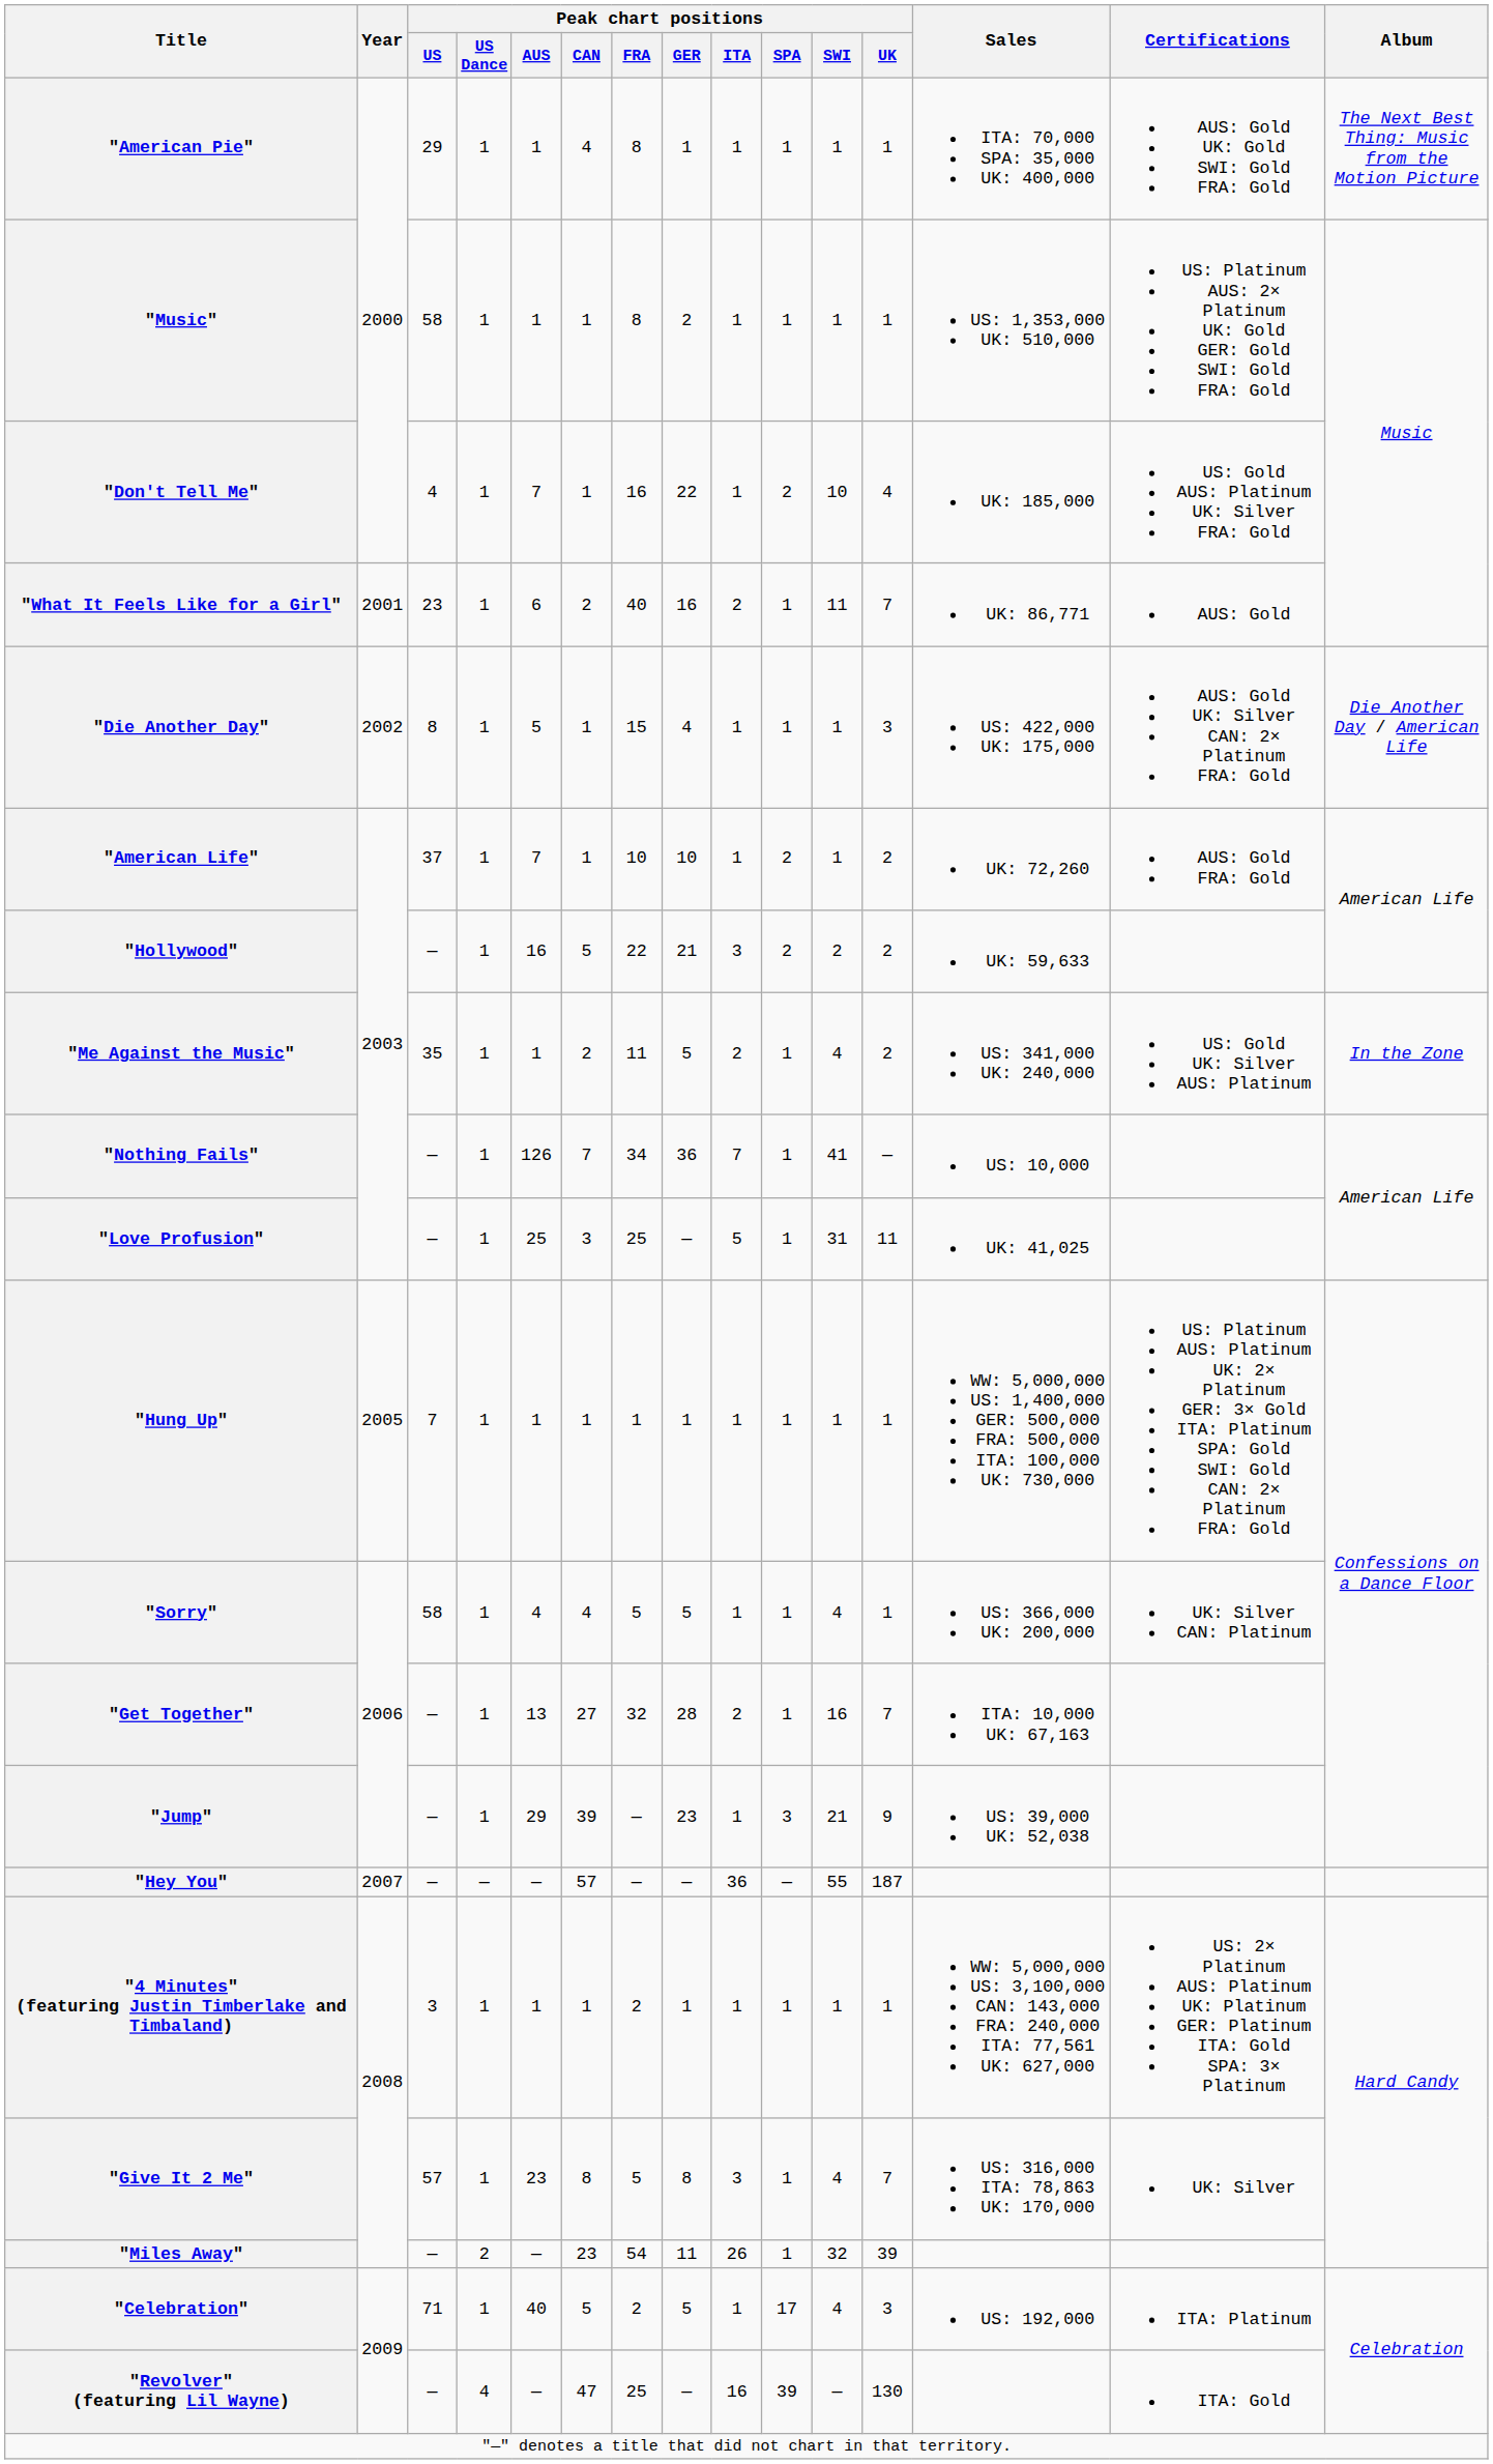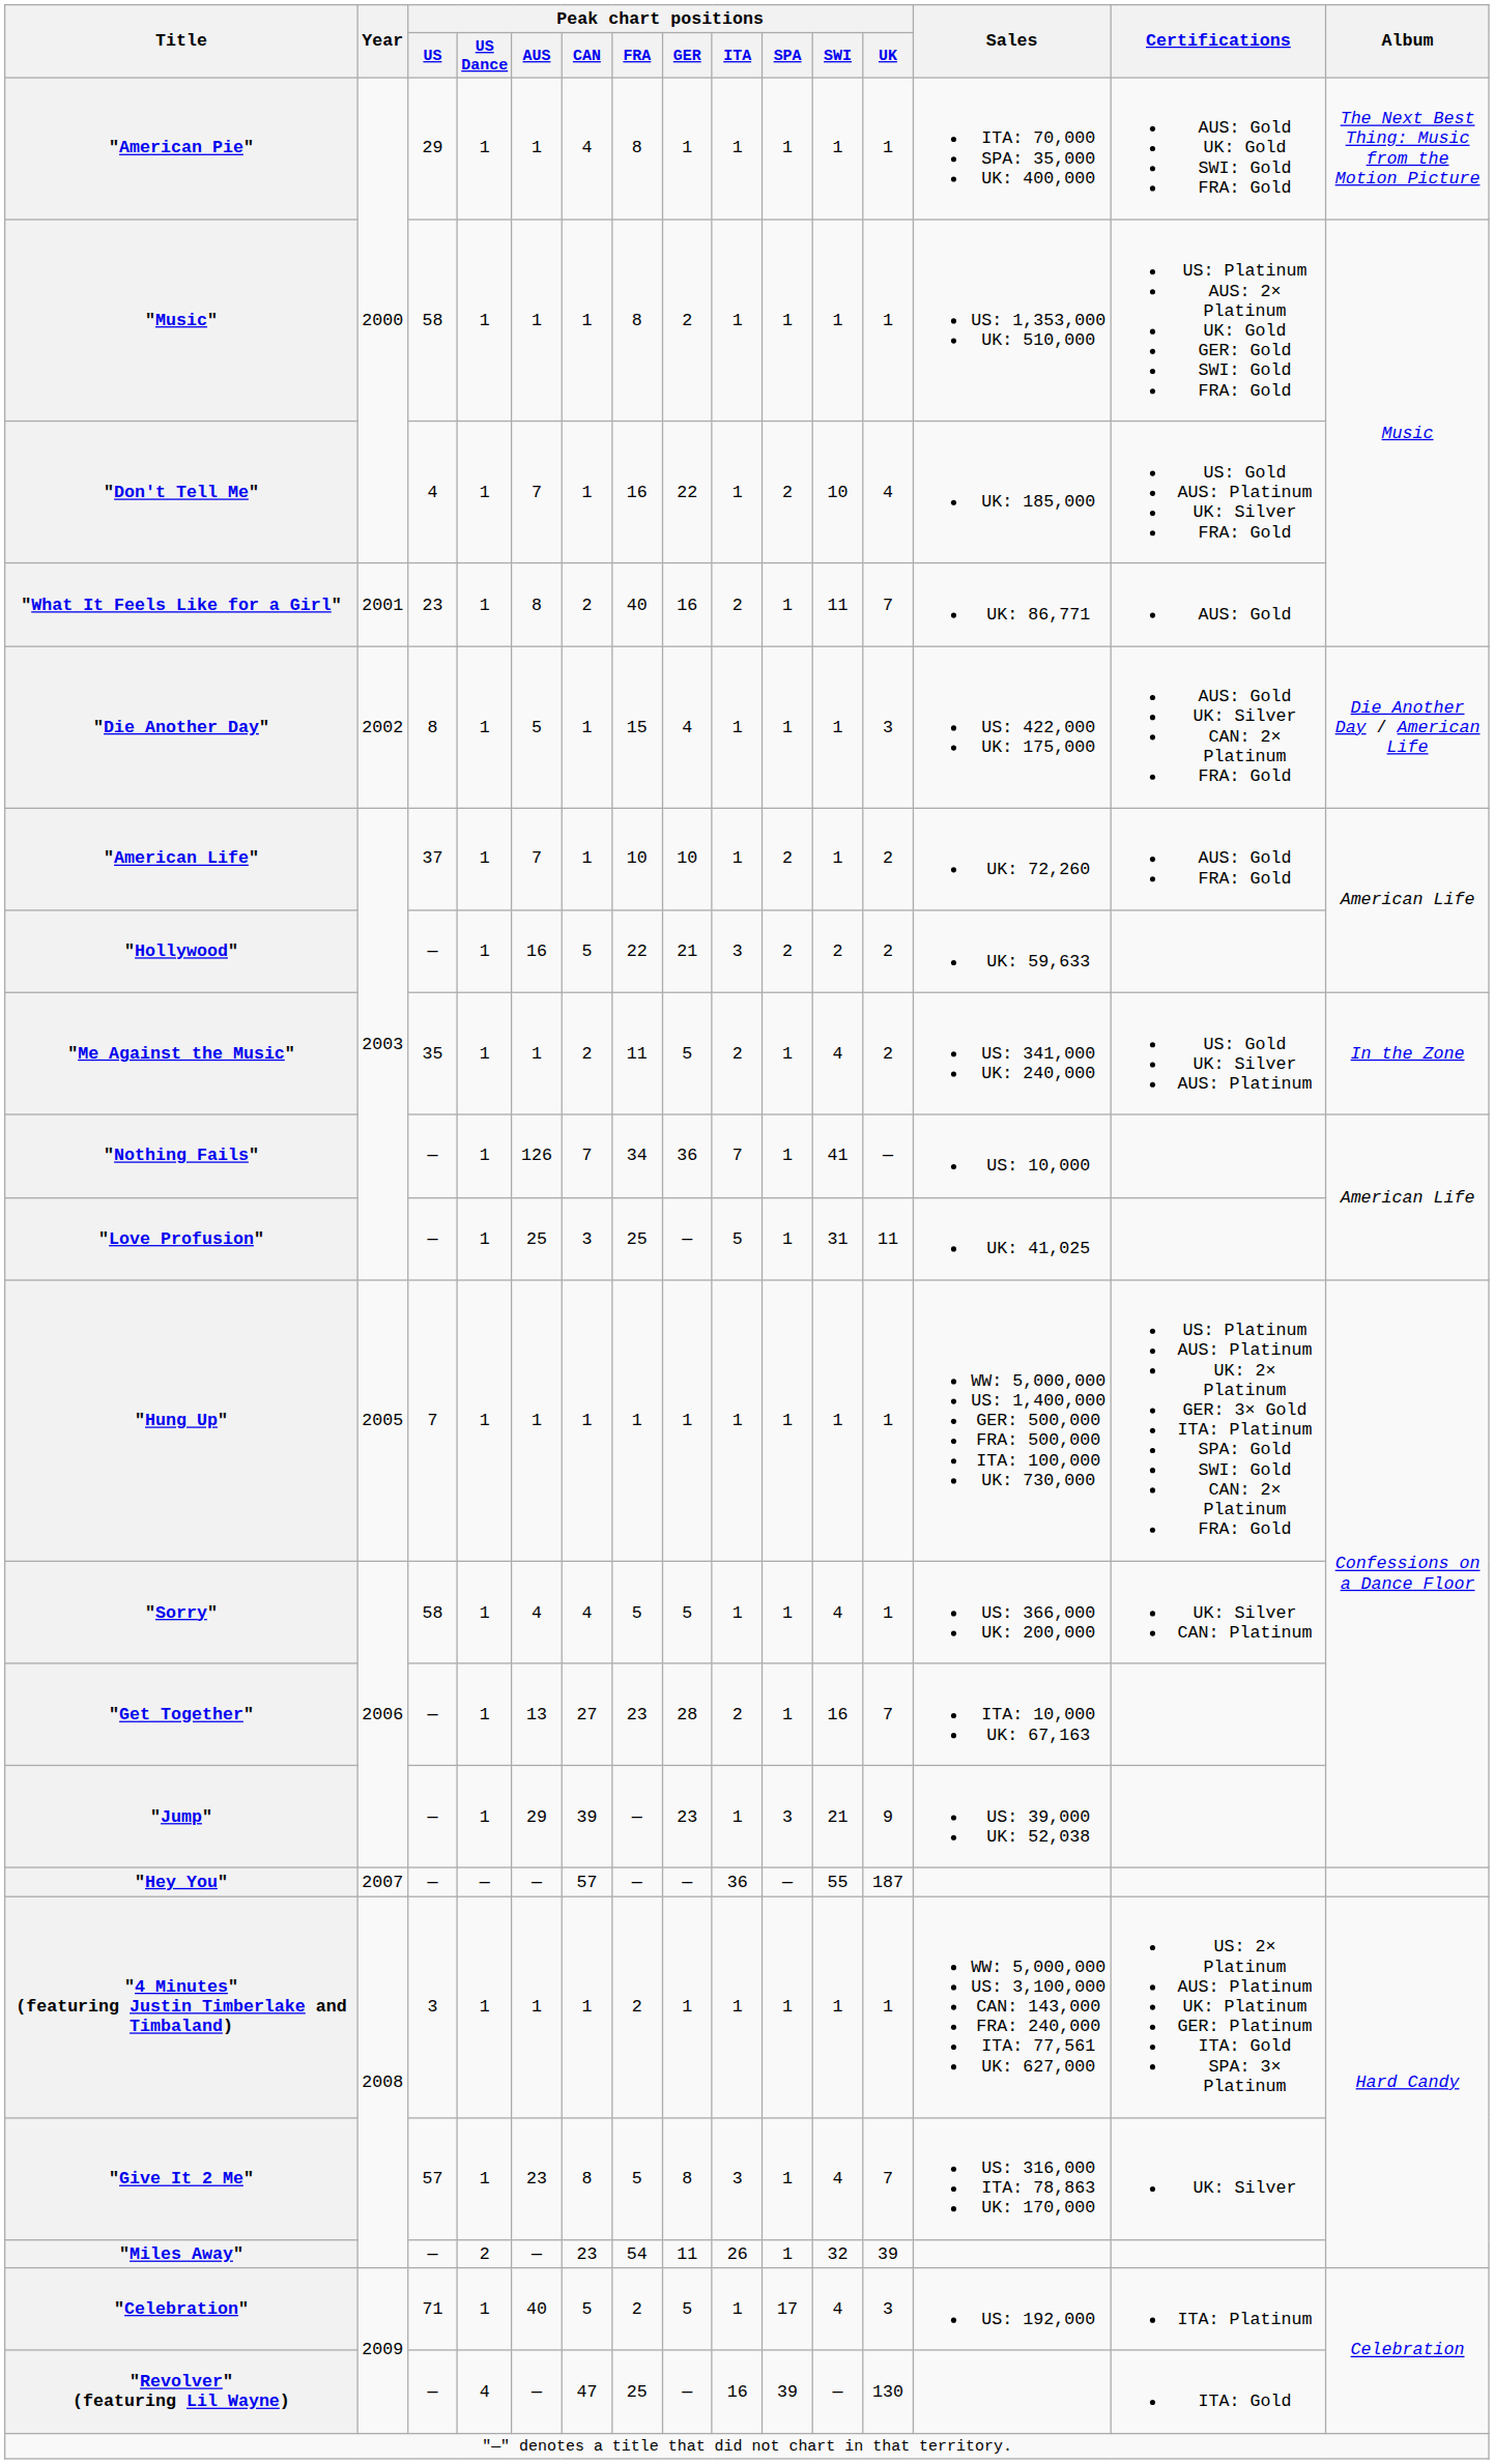"What It Feels Like for a Girl" | Peak chart positions / AUS: 6 -> 8
"Get Together" | Peak chart positions / FRA: 32 -> 23
